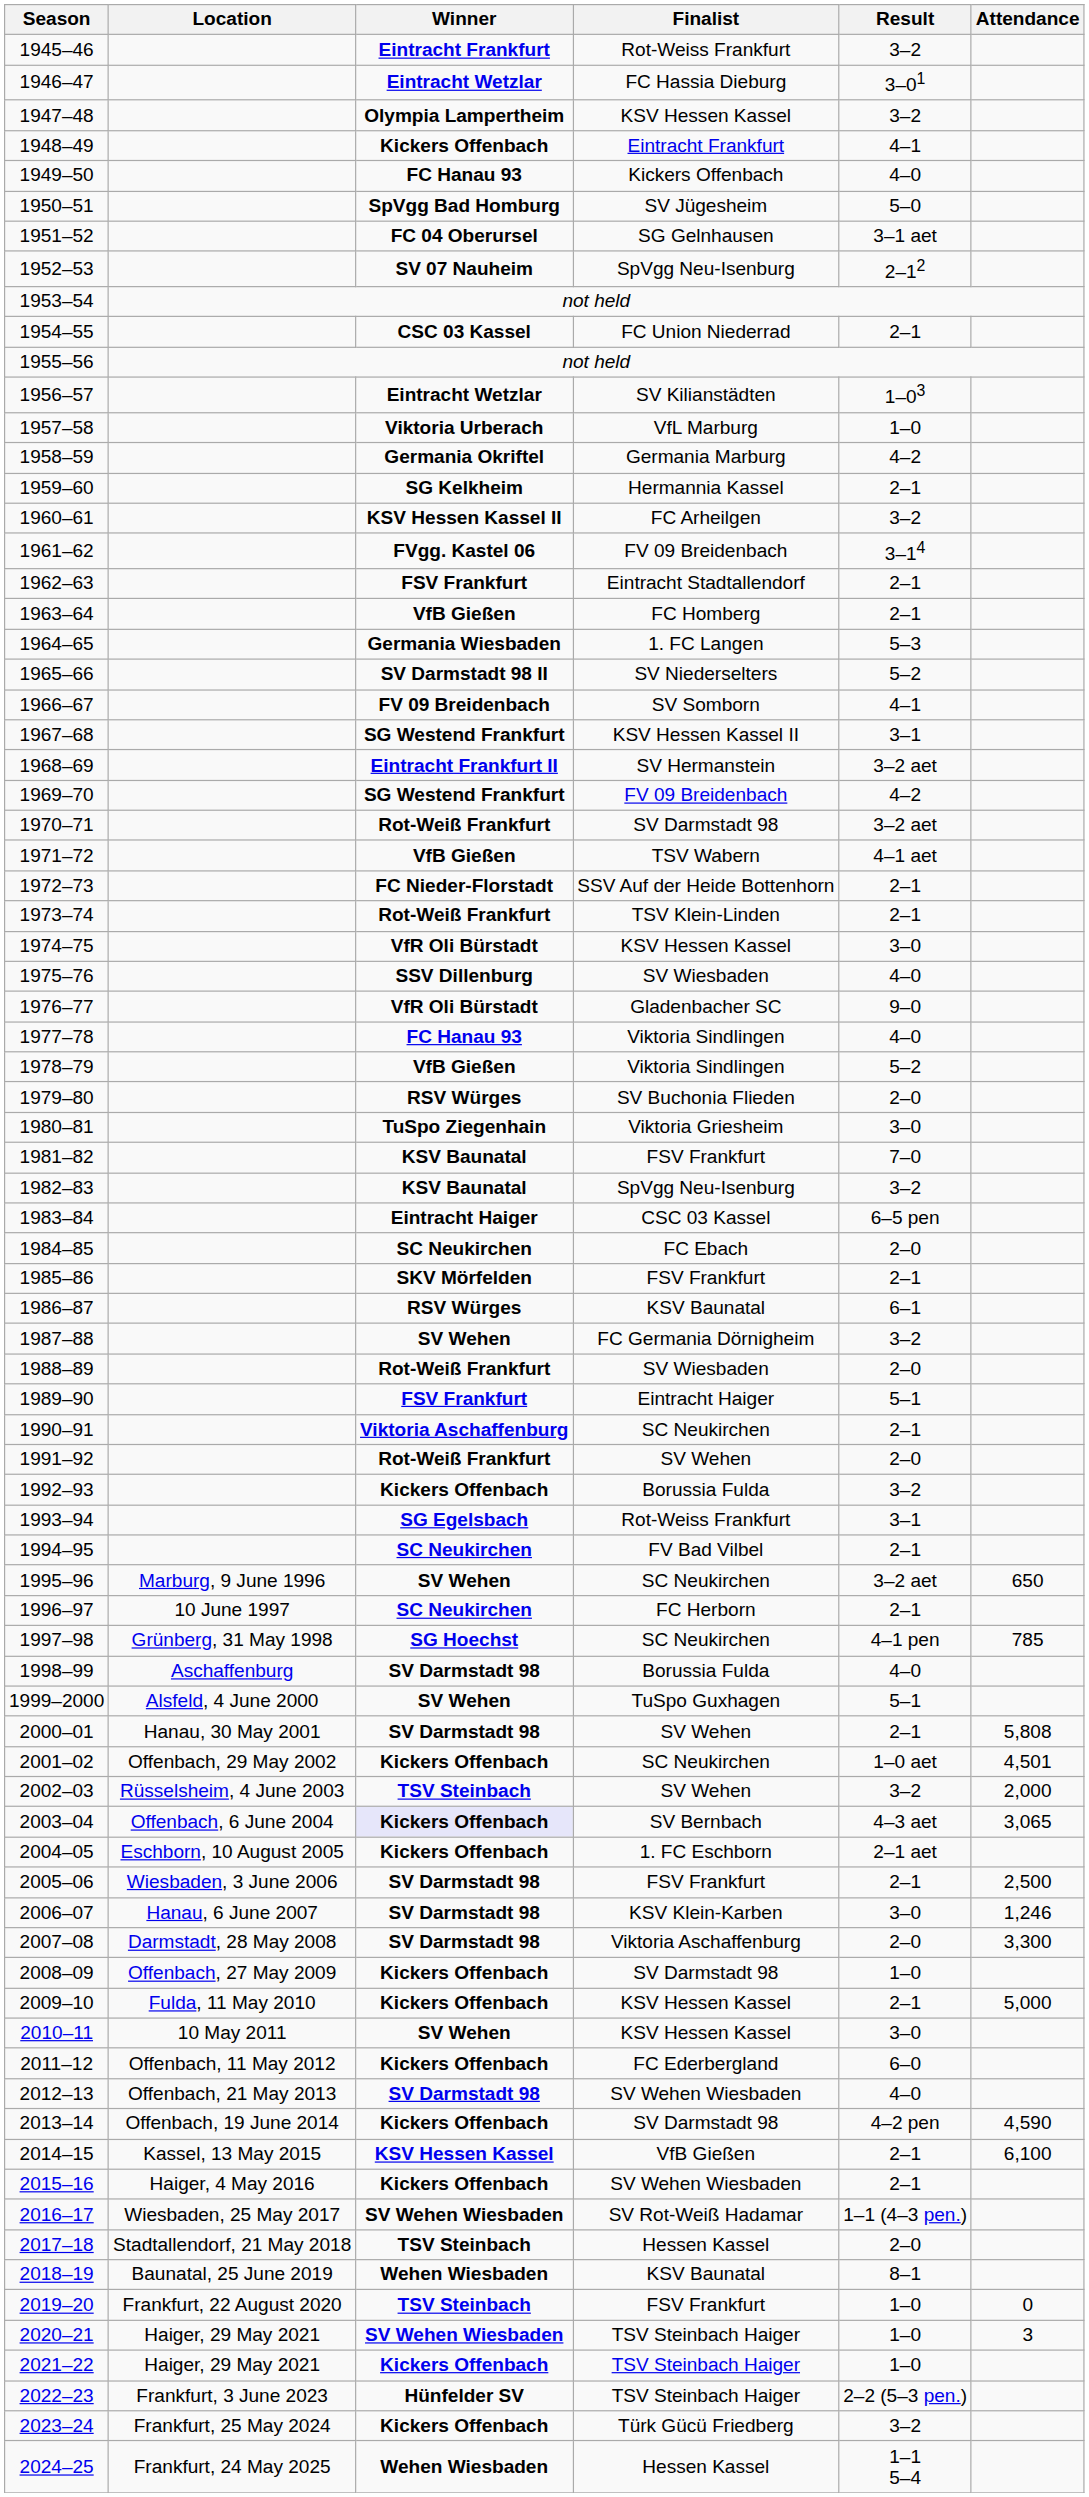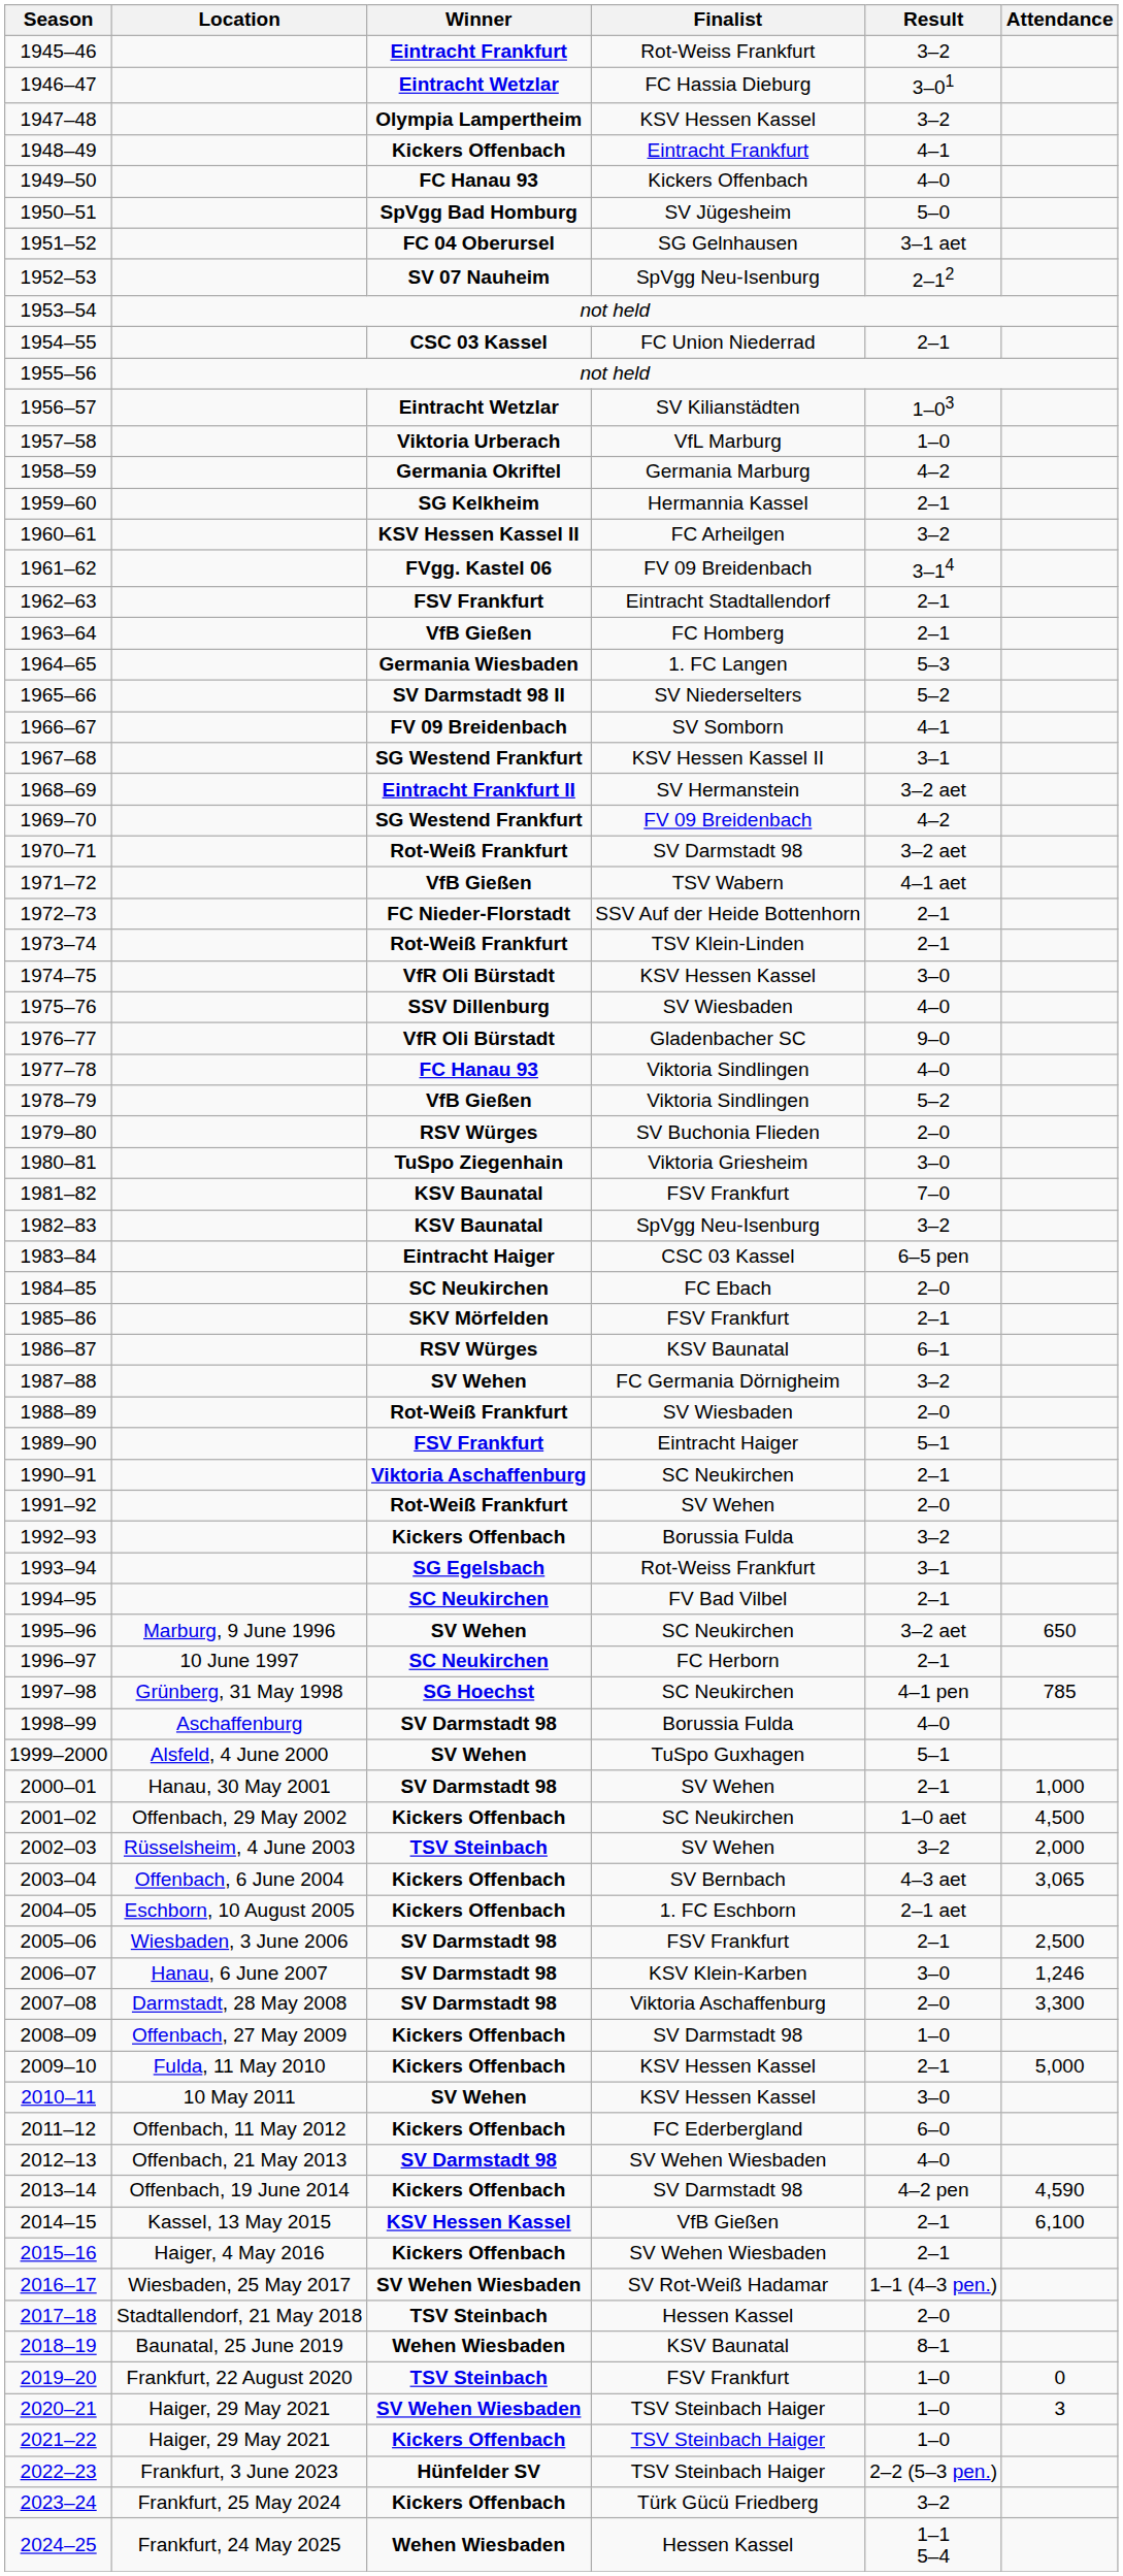2000–01 | Attendance: 5,808 -> 1,000
2001–02 | Attendance: 4,501 -> 4,500
2003–04 | Winner: lavender background -> no background
